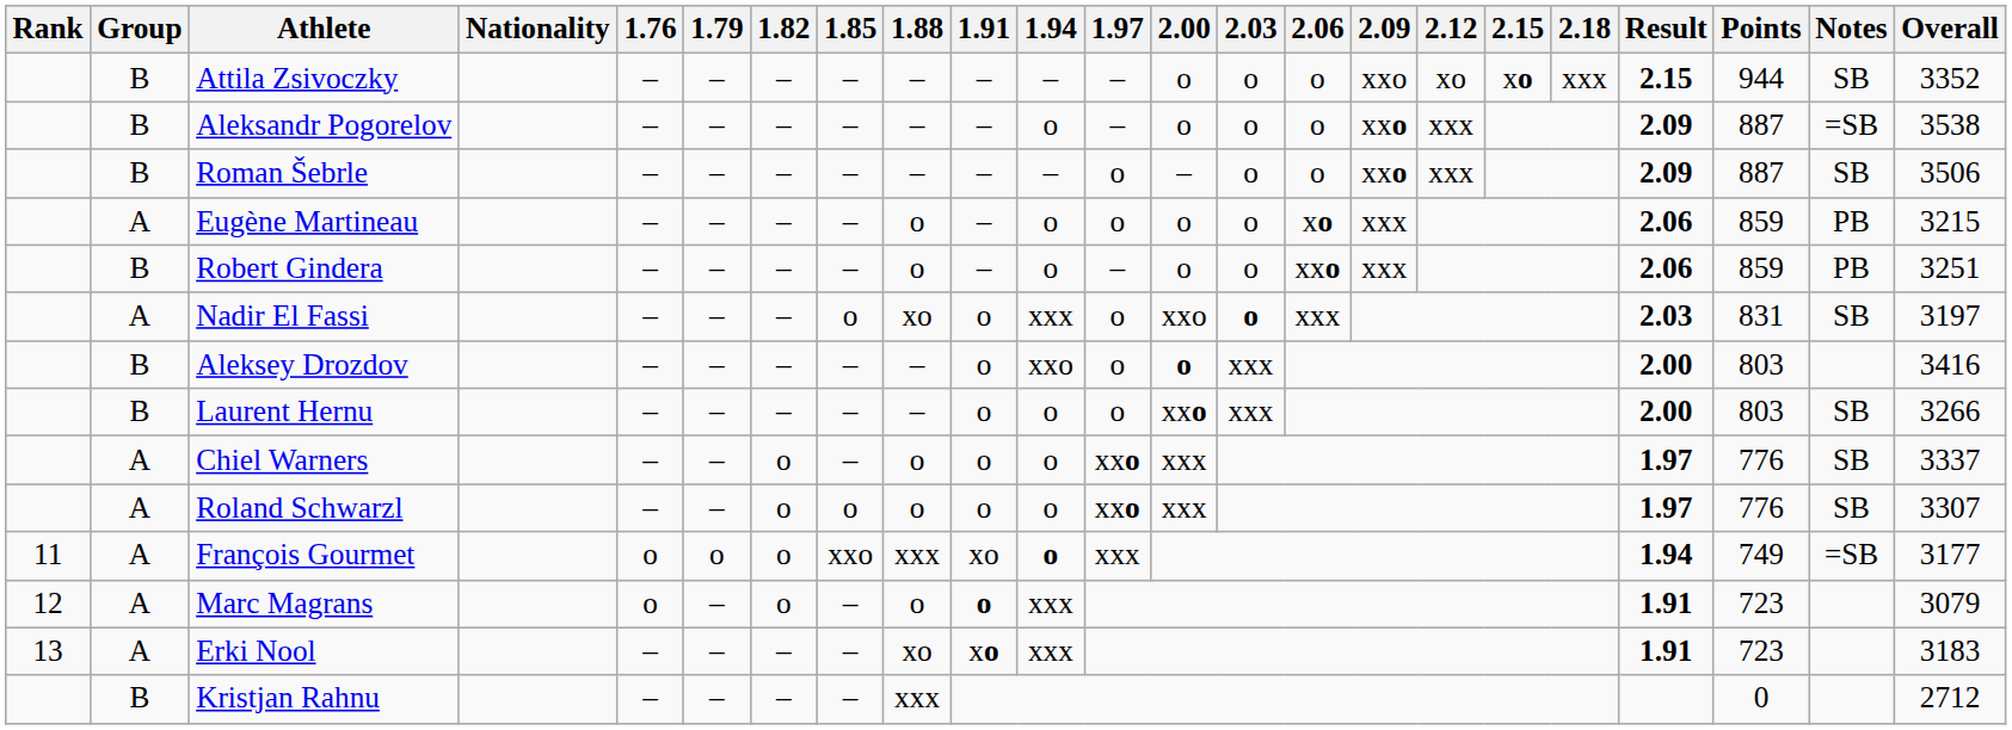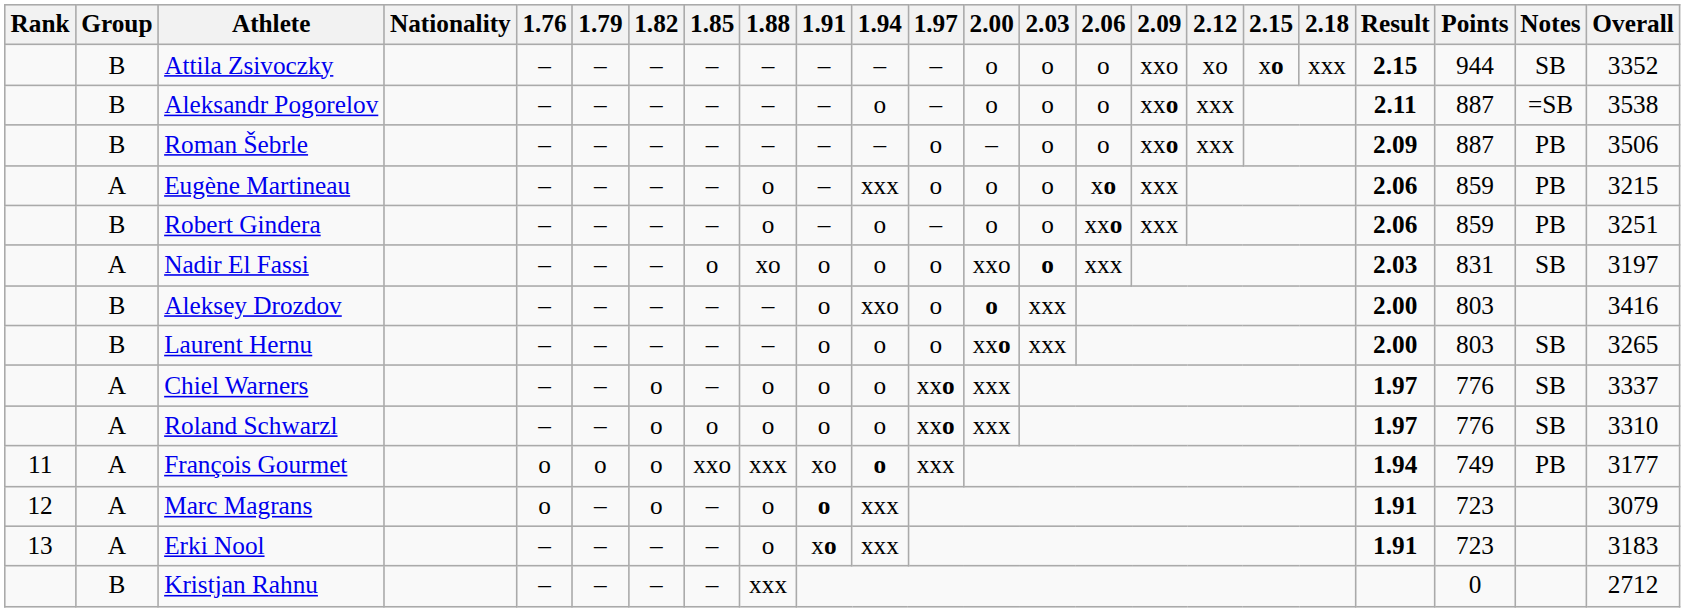Aleksandr Pogorelov | Result: 2.09 -> 2.11
Roman Šebrle | Notes: SB -> PB
Eugène Martineau | 1.94: o -> xxx
Nadir El Fassi | 1.94: xxx -> o
Laurent Hernu | Overall: 3266 -> 3265
Roland Schwarzl | Overall: 3307 -> 3310
François Gourmet | Notes: =SB -> PB
Erki Nool | 1.88: xo -> o
